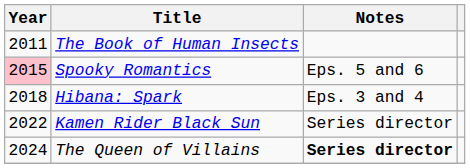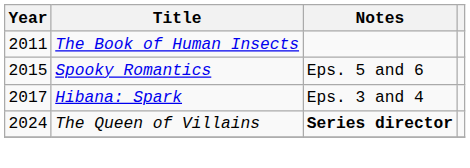Spooky Romantics | Year: pink background -> no background
Hibana: Spark | Year: 2018 -> 2017
- row: 2022 | Kamen Rider Black Sun | Series director
